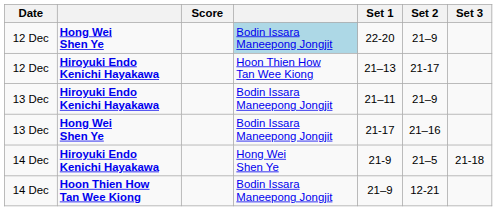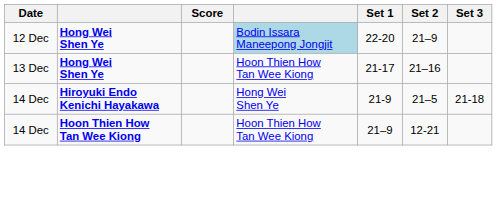- row: 12 Dec | Hiroyuki Endo Kenichi Hayakawa | Hoon Thien How Tan Wee Kiong | 21–13 | 21-17
- row: 13 Dec | Hiroyuki Endo Kenichi Hayakawa | Bodin Issara Maneepong Jongjit | 21–11 | 21–9
13 Dec / Hong Wei Shen Ye | column 4: Bodin Issara Maneepong Jongjit -> Hoon Thien How Tan Wee Kiong
14 Dec / Hoon Thien How Tan Wee Kiong | column 4: Bodin Issara Maneepong Jongjit -> Hoon Thien How Tan Wee Kiong
